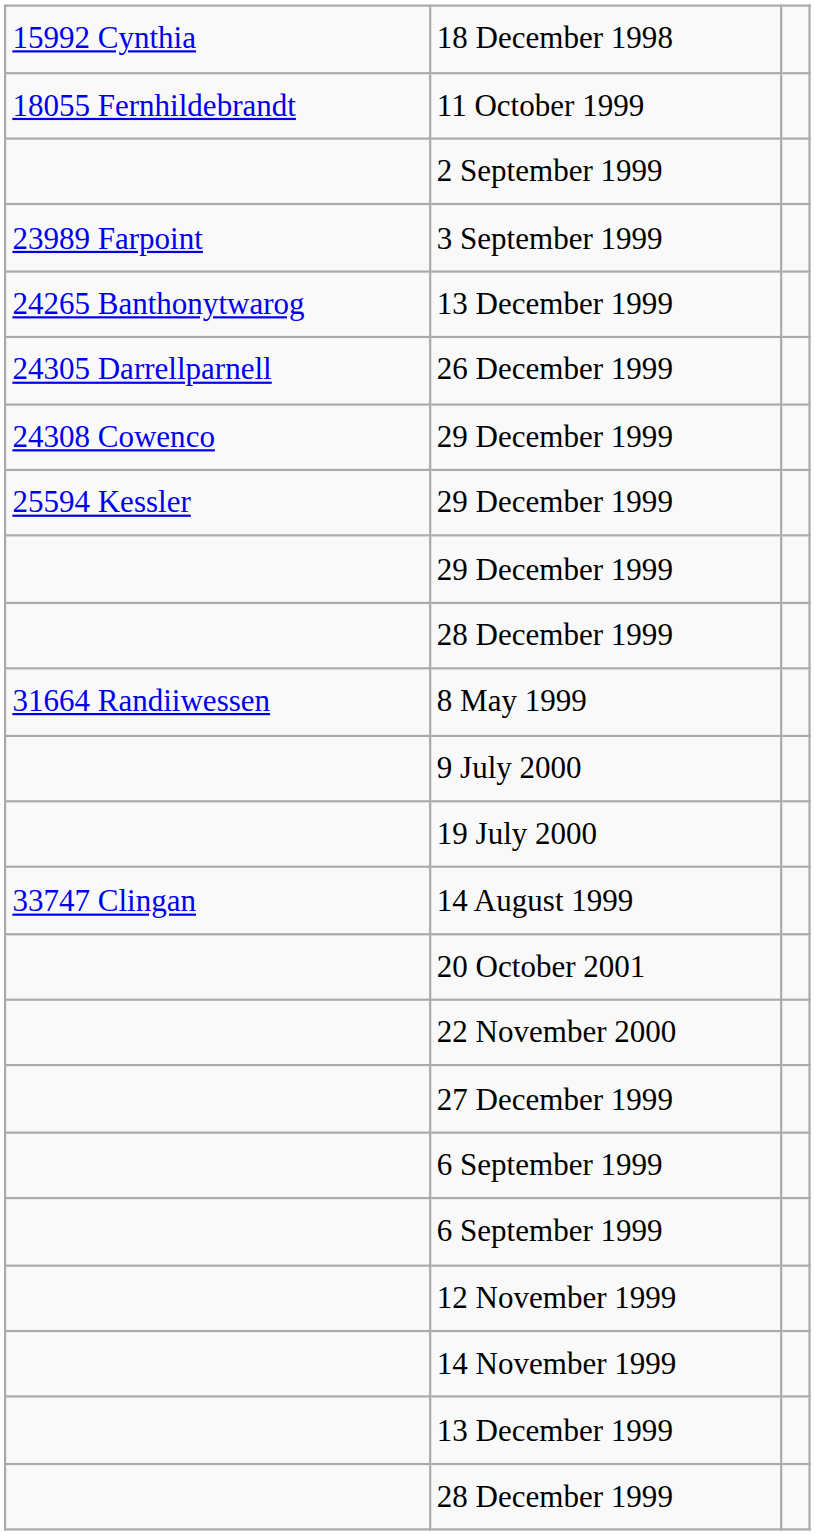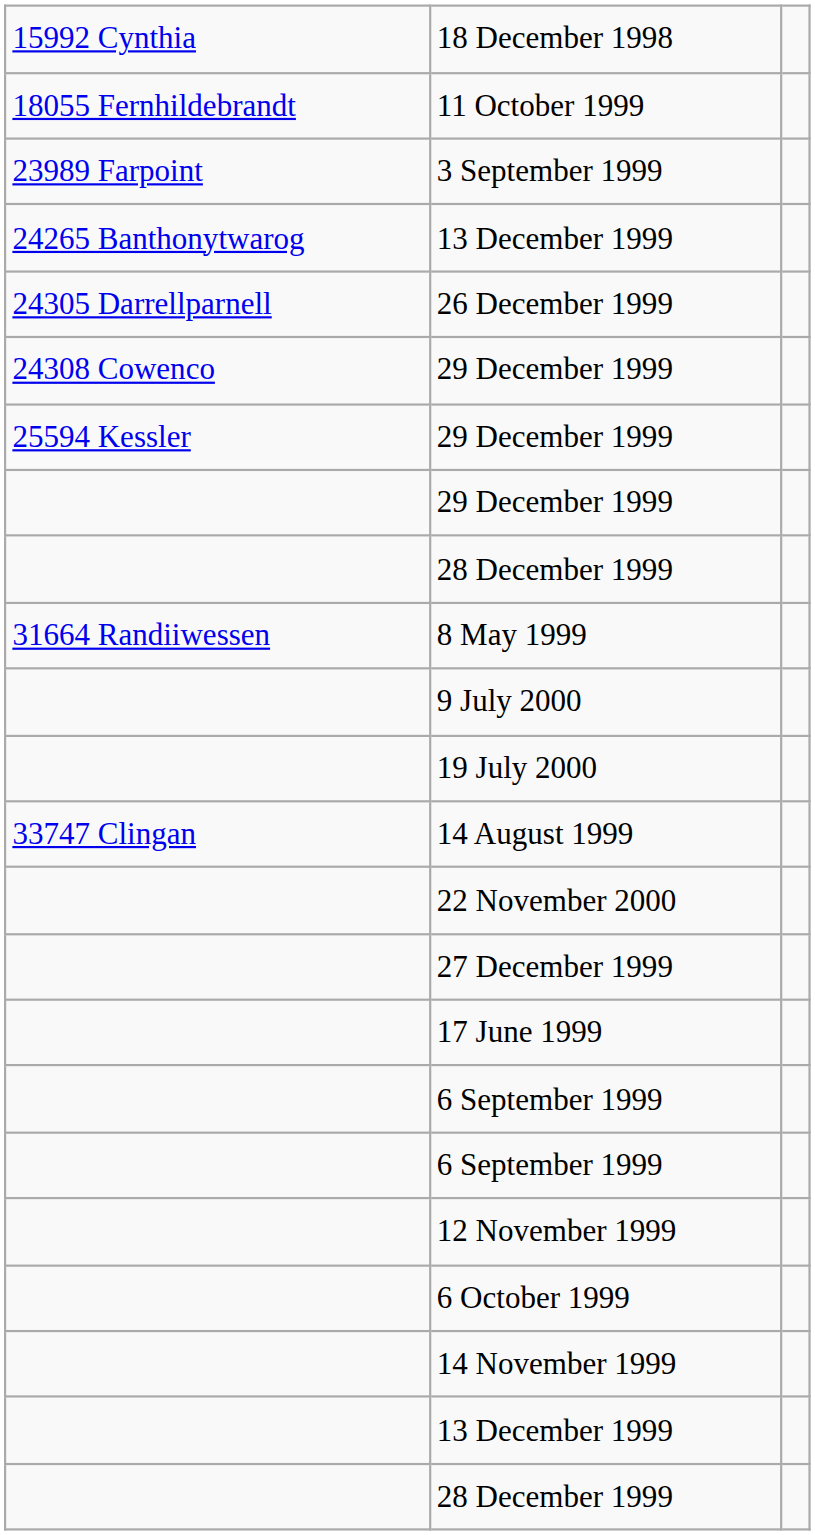- row: 2 September 1999
- row: 20 October 2001
+ row: 17 June 1999
+ row: 6 October 1999
